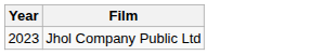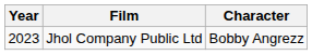+ column: Character | Bobby Angrezz
